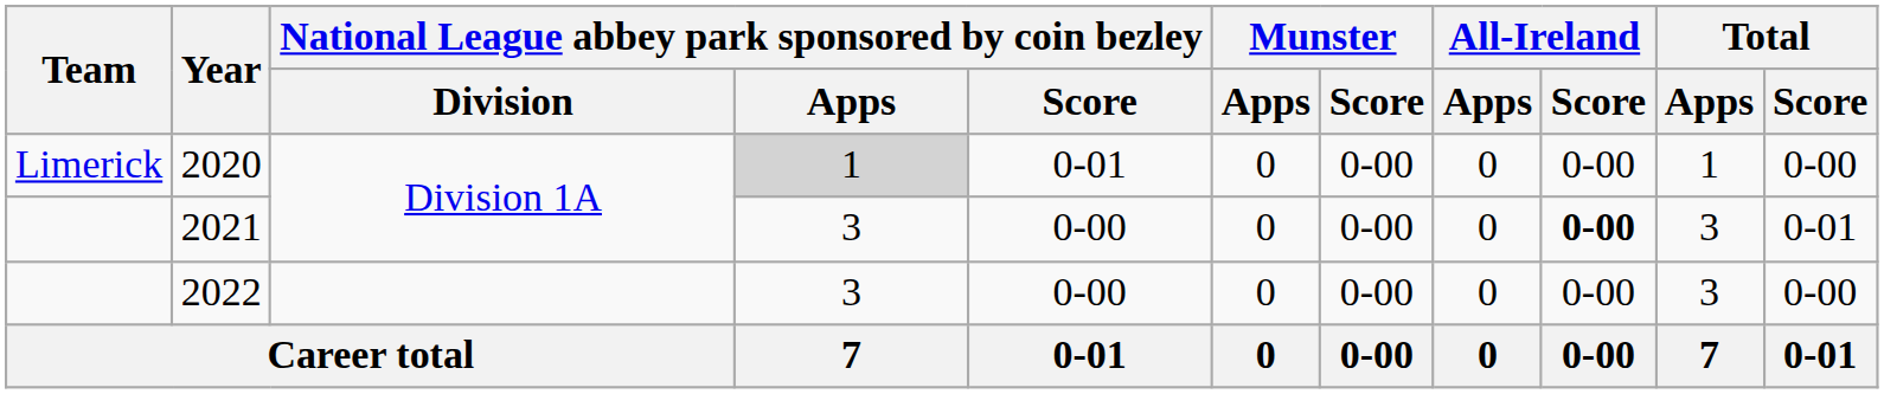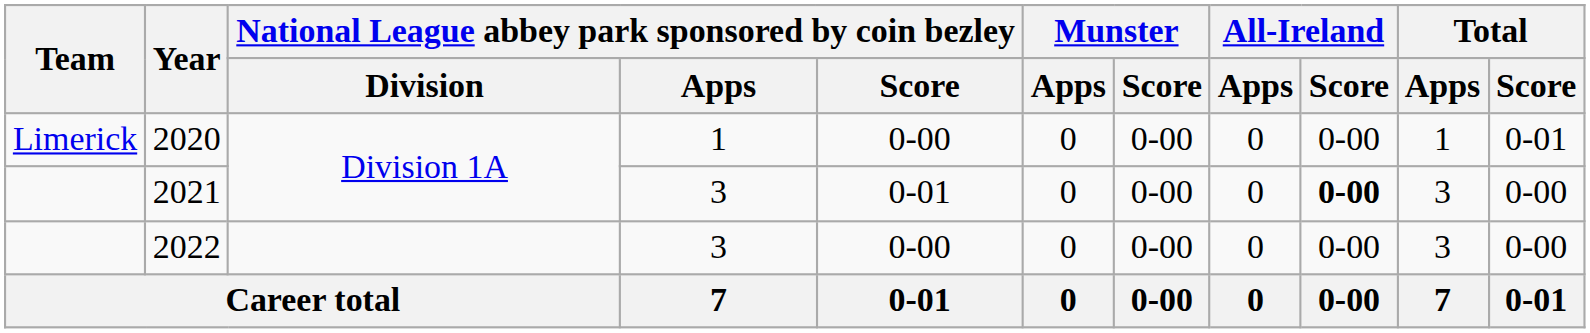2020 | National League abbey park sponsored by coin bezley / Apps: lightgrey background -> no background
2020 | National League abbey park sponsored by coin bezley / Score: 0-01 -> 0-00
2020 | Total / Score: 0-00 -> 0-01
2021 | National League abbey park sponsored by coin bezley / Score: 0-00 -> 0-01
2021 | Total / Score: 0-01 -> 0-00
